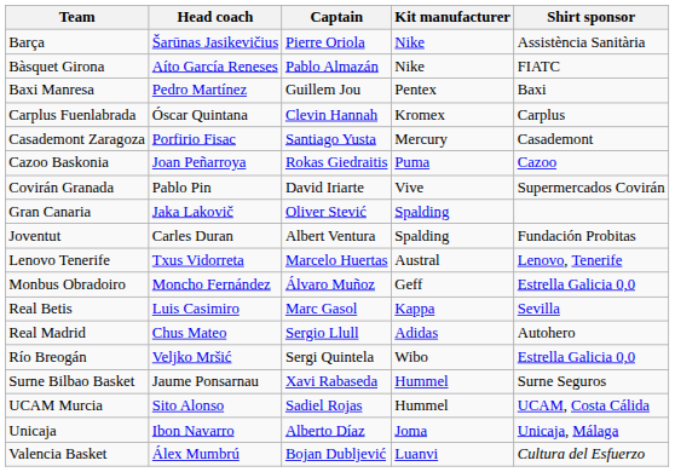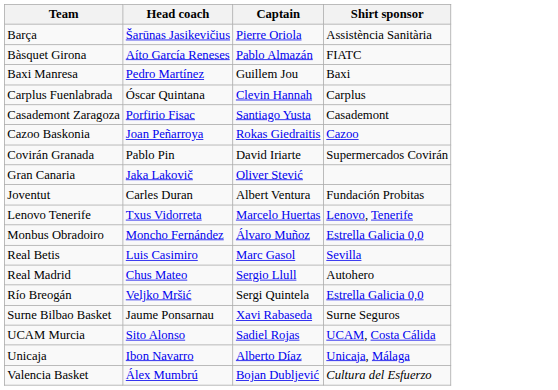- column: Kit manufacturer | Nike | Nike | Pentex | Kromex | Mercury | Puma | Vive | Spalding | Spalding | Austral | Geff | Kappa | Adidas | Wibo | Hummel | Hummel | Joma | Luanvi
